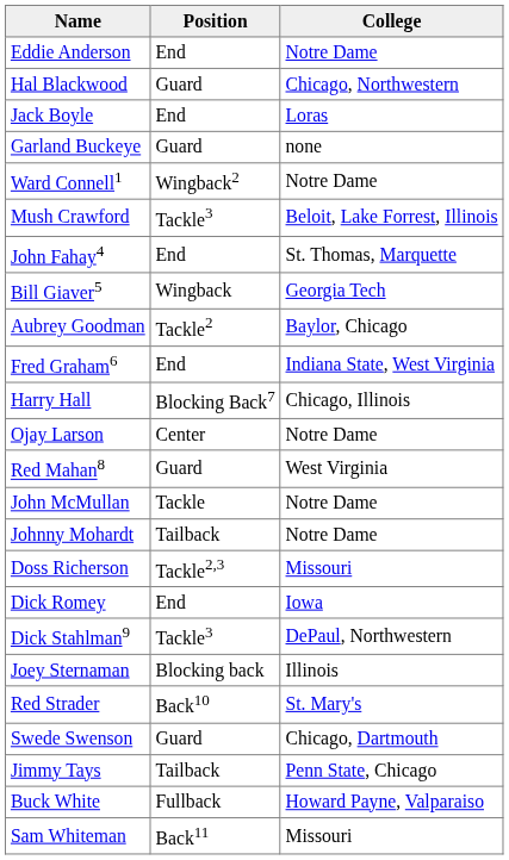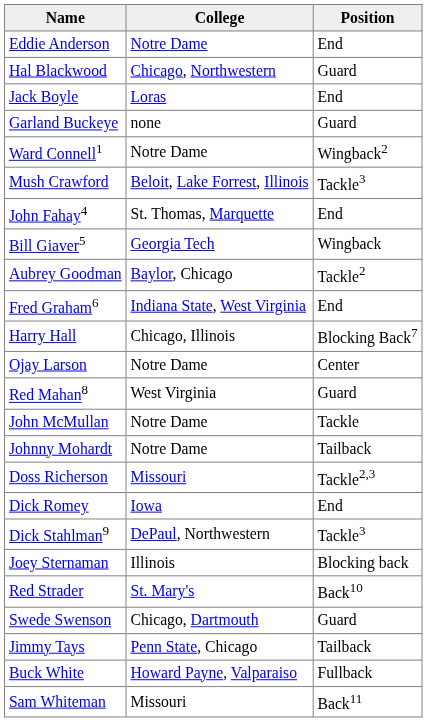columns swapped: Position <-> College
